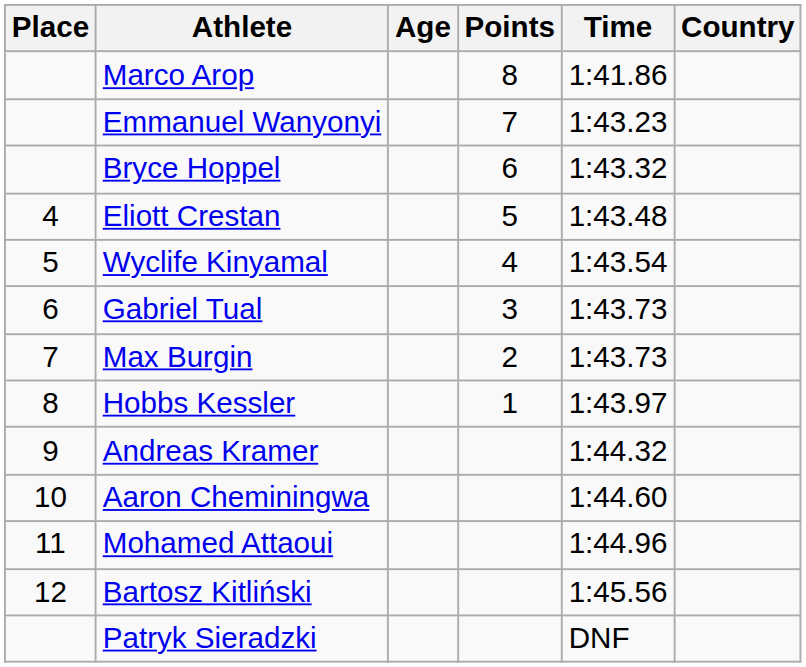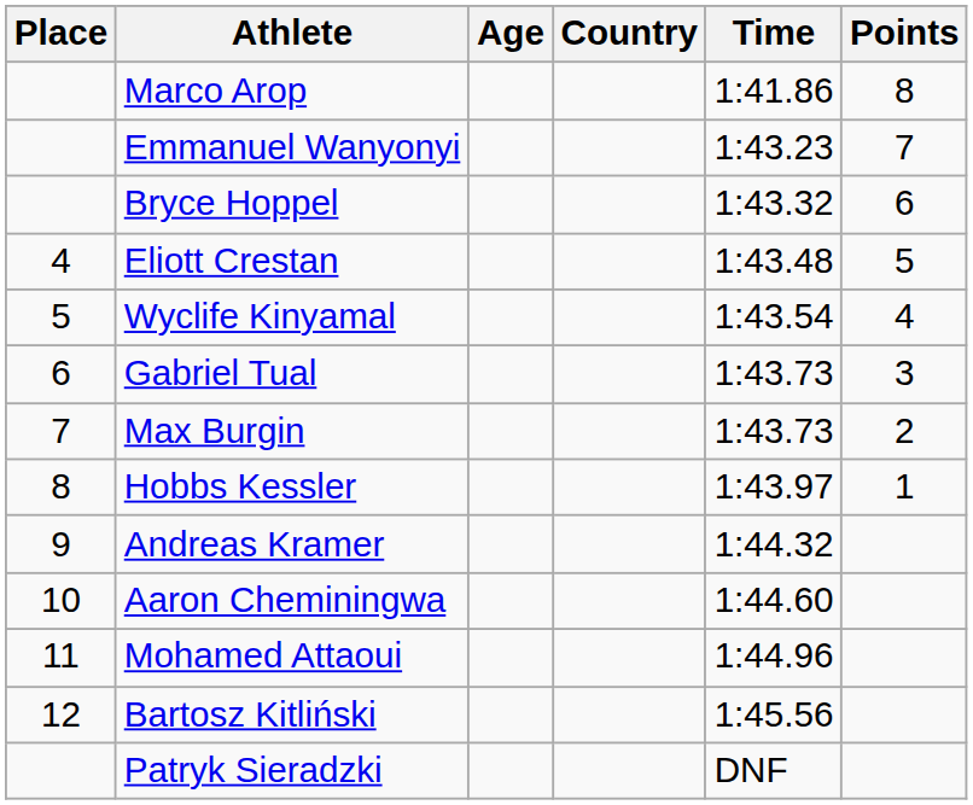columns swapped: Country <-> Points
